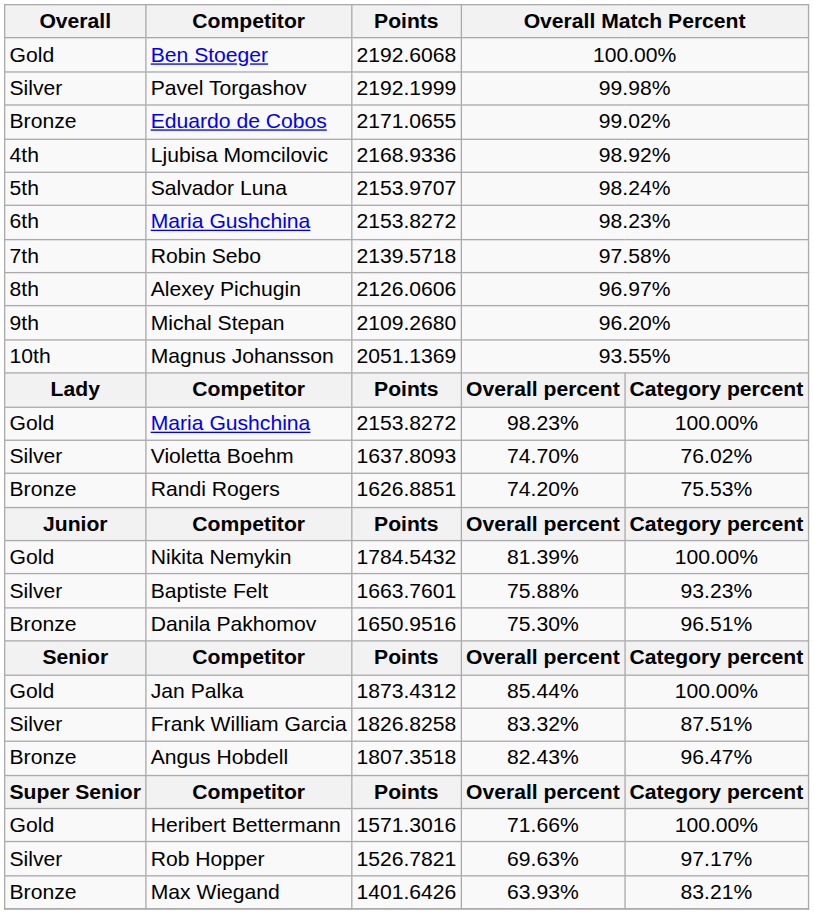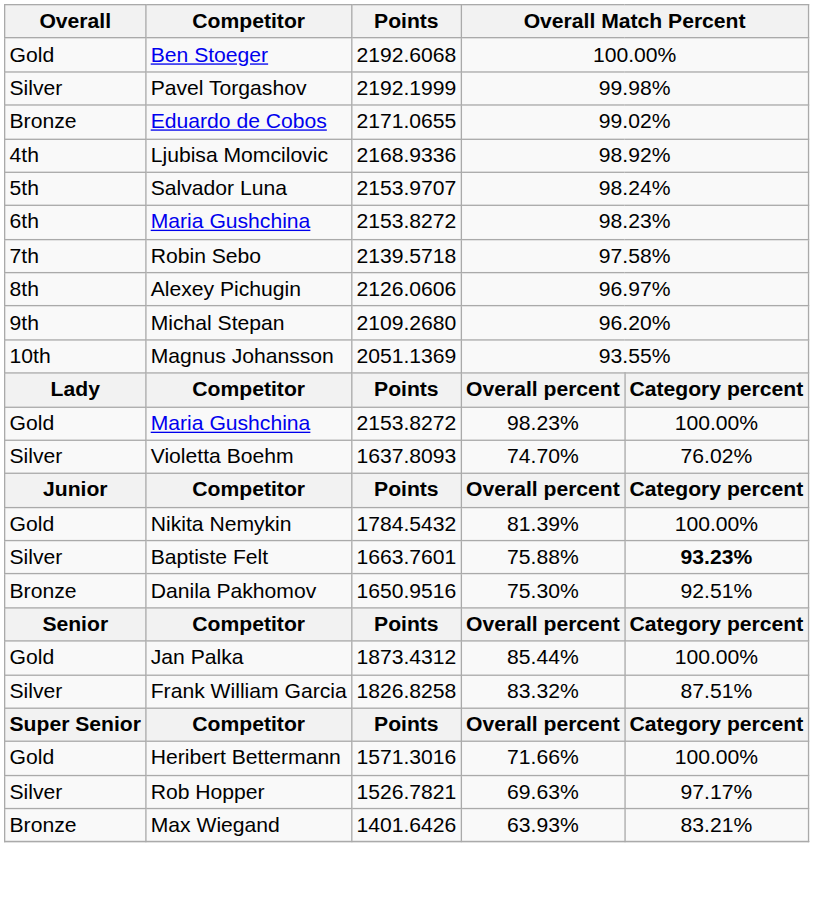- row: Bronze | Randi Rogers | 1626.8851 | 74.20% | 75.53%
Baptiste Felt | column 5: normal -> bold
Danila Pakhomov | column 5: 96.51% -> 92.51%
- row: Bronze | Angus Hobdell | 1807.3518 | 82.43% | 96.47%
